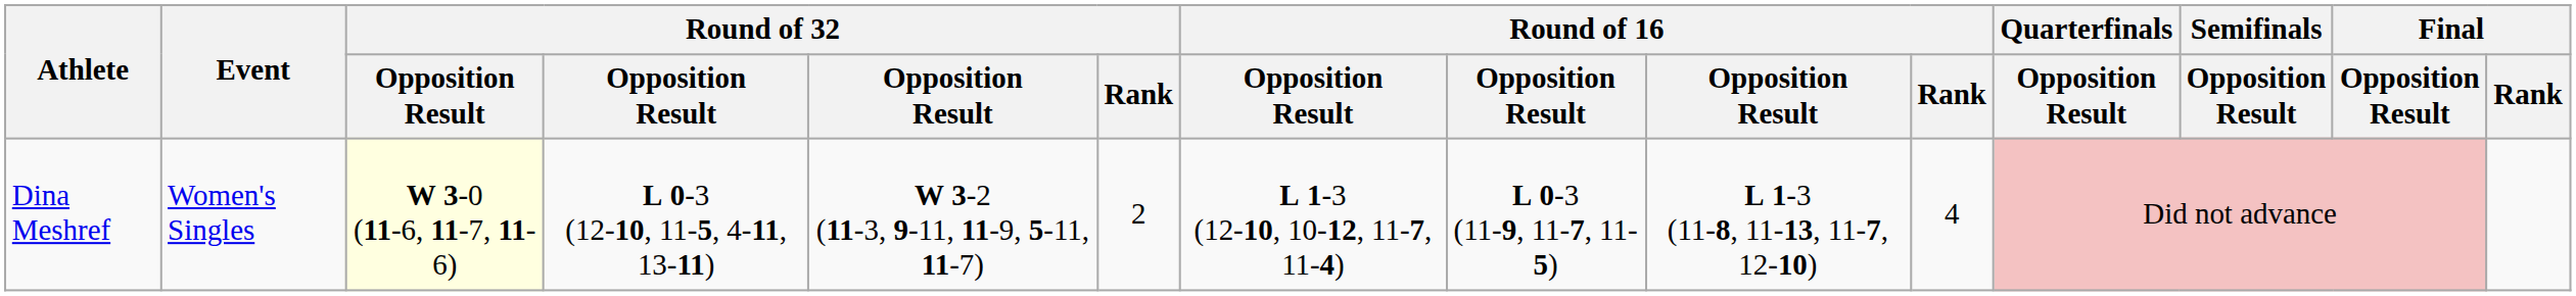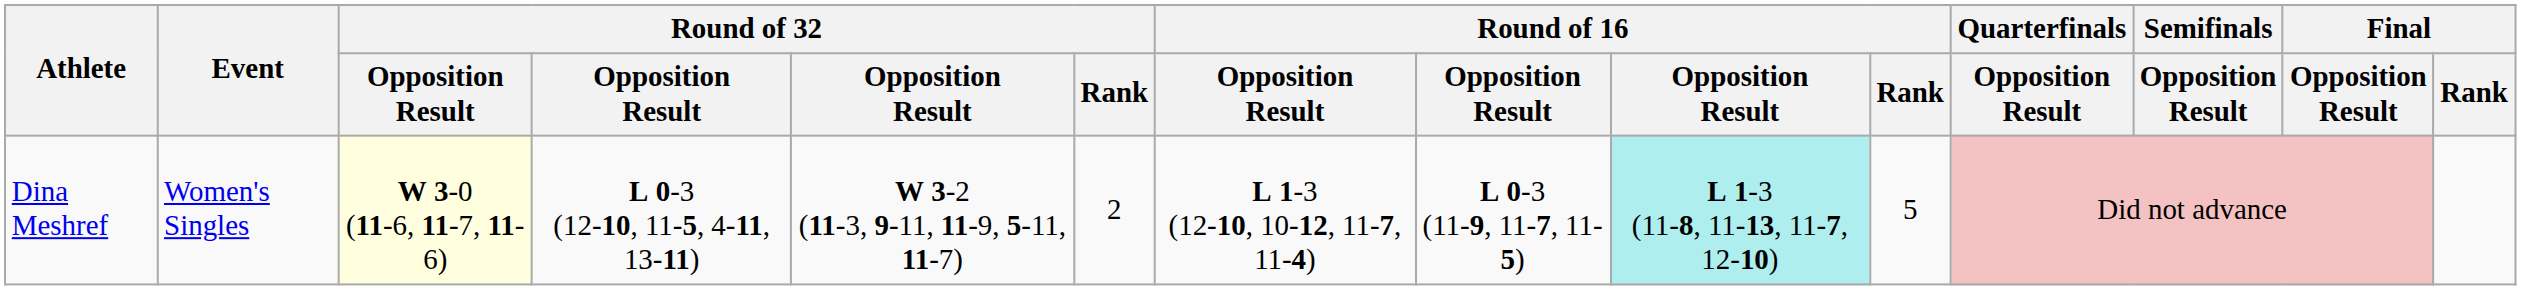Dina Meshref | column 9: no background -> paleturquoise background
Dina Meshref | Round of 16 / Rank: 4 -> 5
